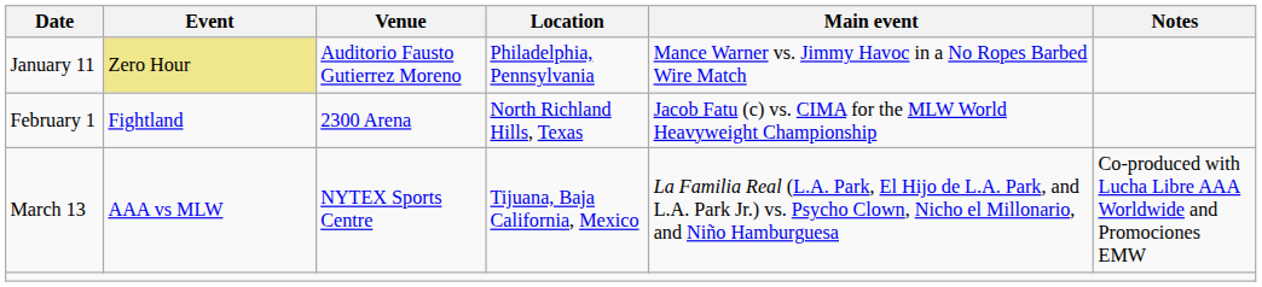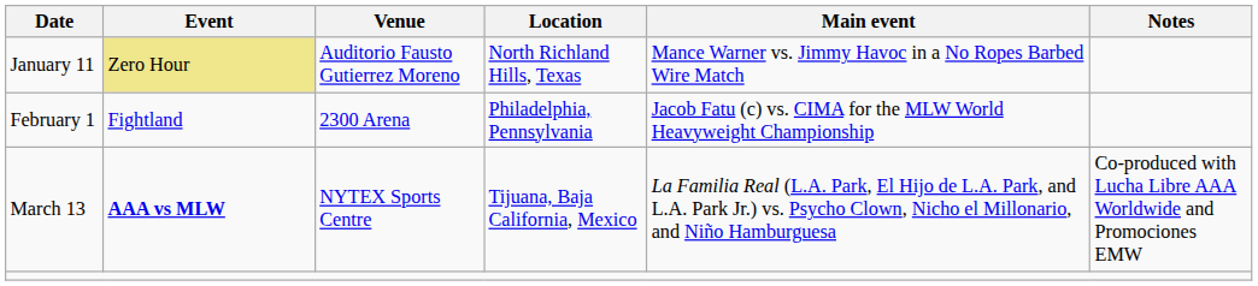January 11 | Location: Philadelphia, Pennsylvania -> North Richland Hills, Texas
February 1 | Location: North Richland Hills, Texas -> Philadelphia, Pennsylvania
March 13 | Event: normal -> bold
